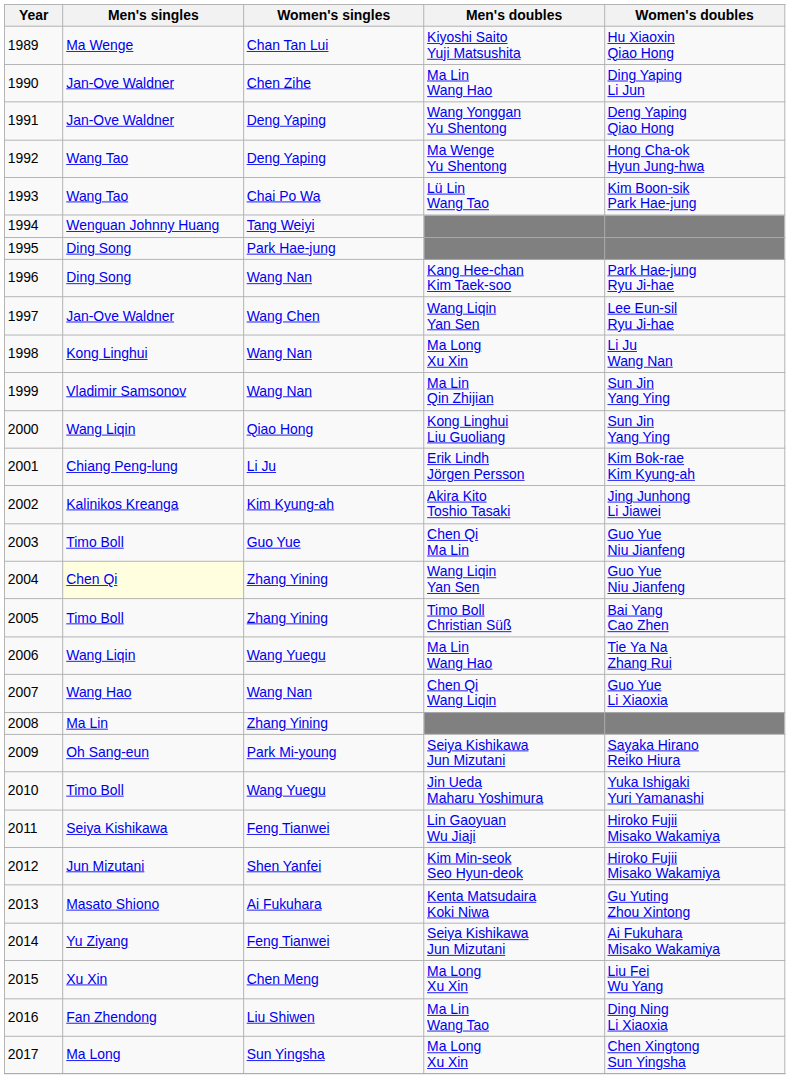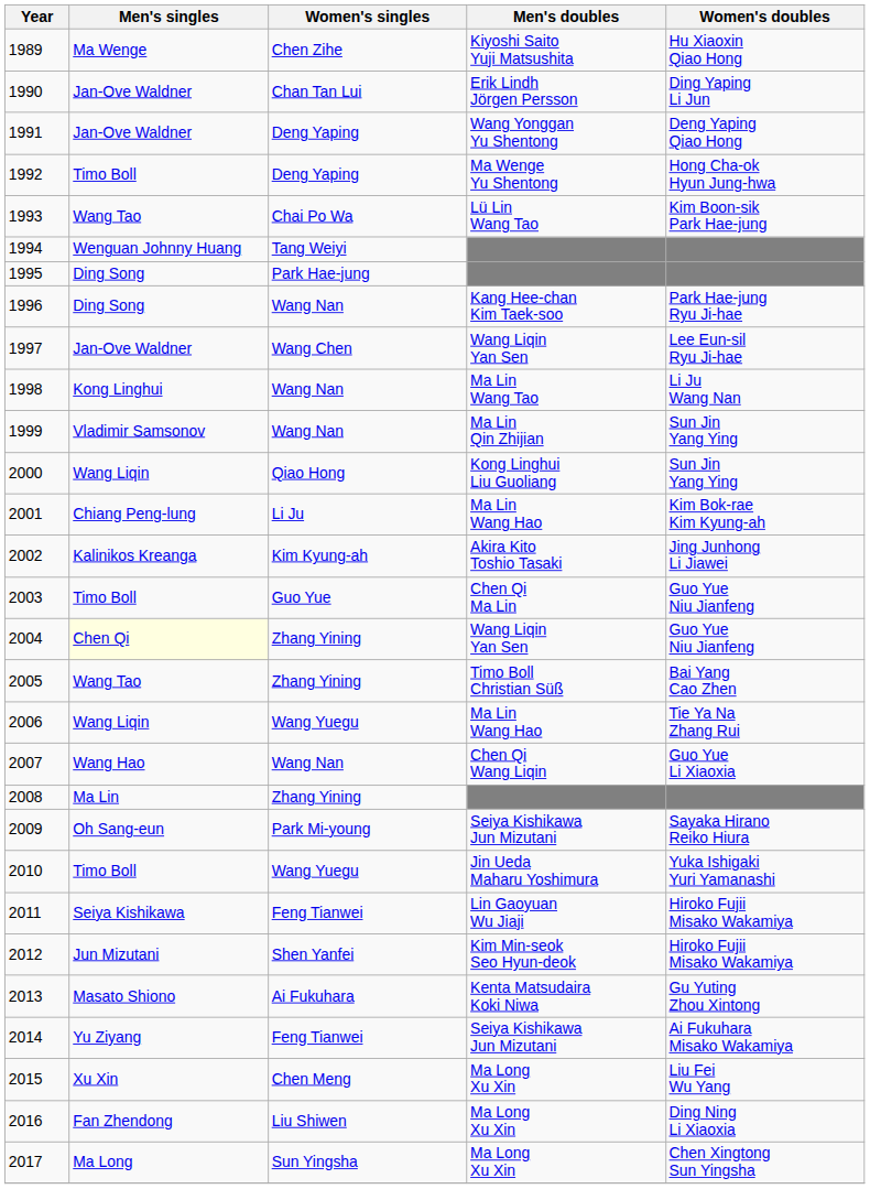1989 | Women's singles: Chan Tan Lui -> Chen Zihe
1990 | Women's singles: Chen Zihe -> Chan Tan Lui
1990 | Men's doubles: Ma Lin Wang Hao -> Erik Lindh Jörgen Persson
1992 | Men's singles: Wang Tao -> Timo Boll
1998 | Men's doubles: Ma Long Xu Xin -> Ma Lin Wang Tao
2001 | Men's doubles: Erik Lindh Jörgen Persson -> Ma Lin Wang Hao
2005 | Men's singles: Timo Boll -> Wang Tao
2016 | Men's doubles: Ma Lin Wang Tao -> Ma Long Xu Xin
